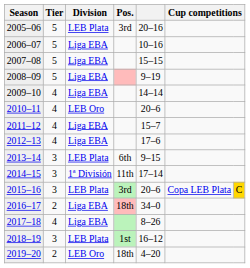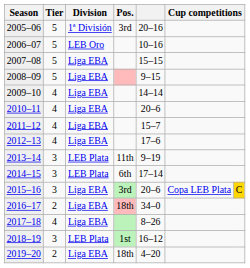2005–06 | Division: LEB Plata -> 1ª División
2006–07 | Division: Liga EBA -> LEB Oro
2008–09 | column 5: 9–19 -> 9–15
2010–11 | Division: LEB Oro -> Liga EBA
2013–14 | Pos.: 6th -> 11th
2013–14 | column 5: 9–15 -> 9–19
2014–15 | Division: 1ª División -> LEB Plata
2014–15 | Pos.: 11th -> 6th
2015–16 | Division: LEB Plata -> Liga EBA
2019–20 | Division: LEB Oro -> Liga EBA
